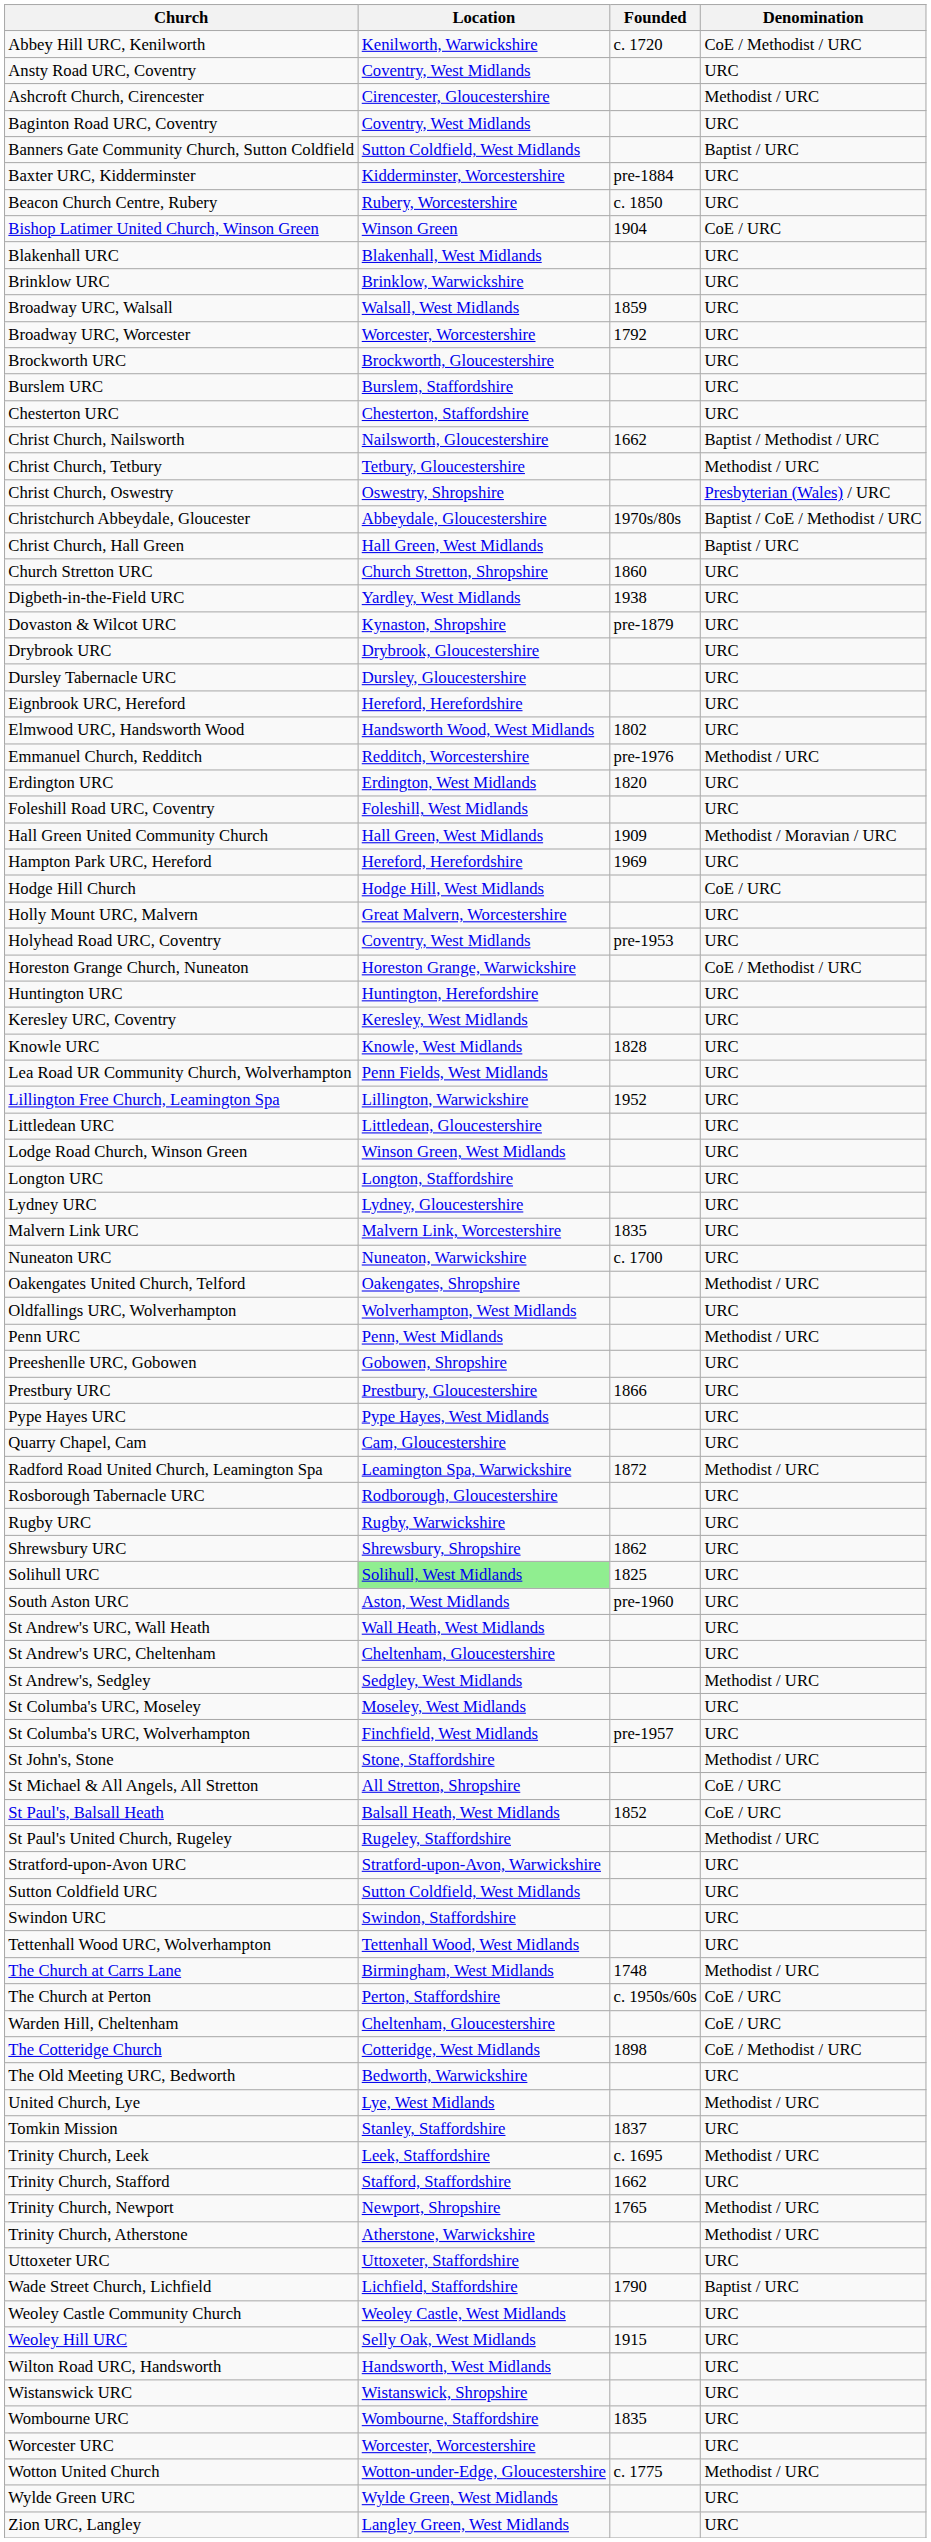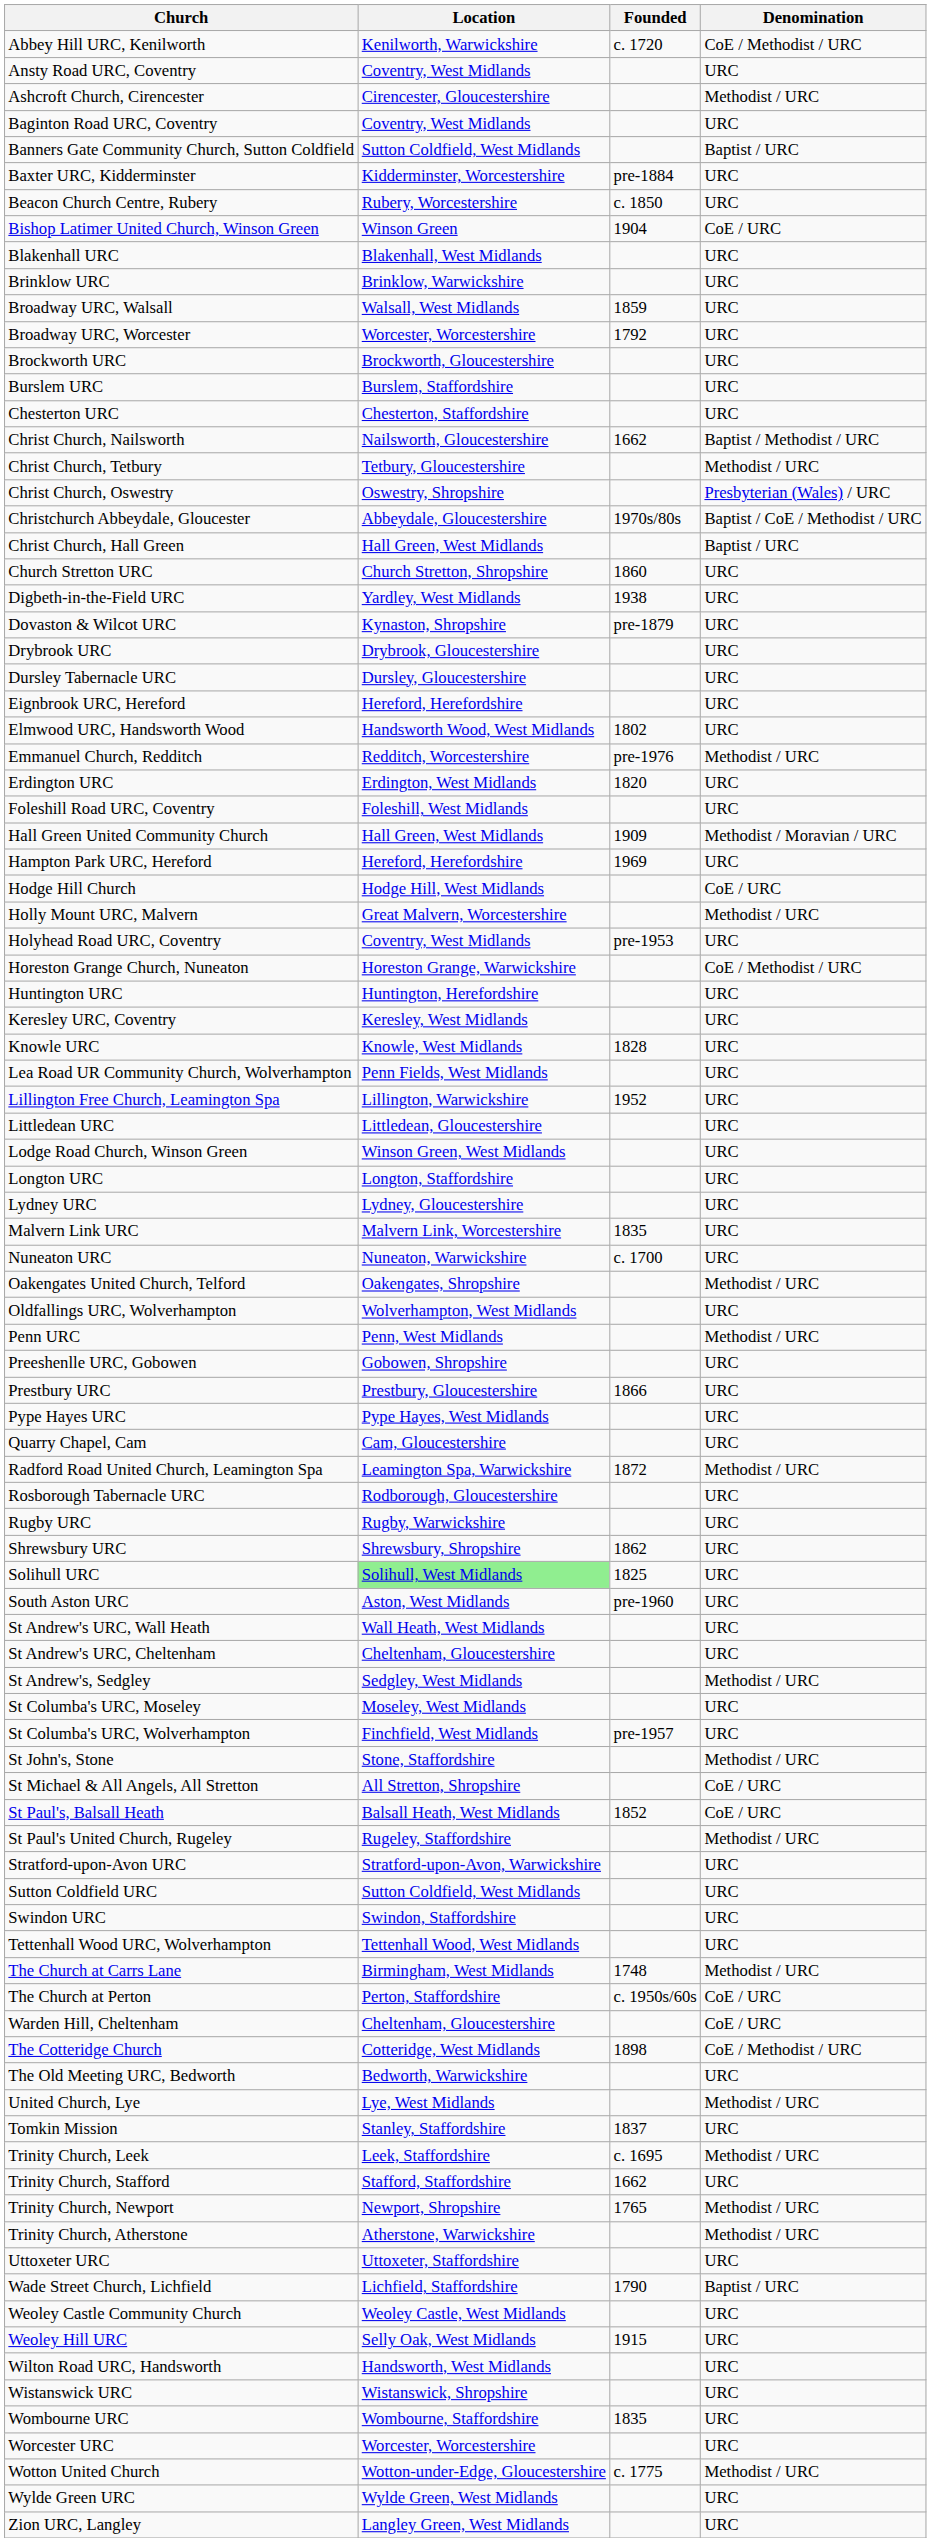Holly Mount URC, Malvern | Denomination: URC -> Methodist / URC
